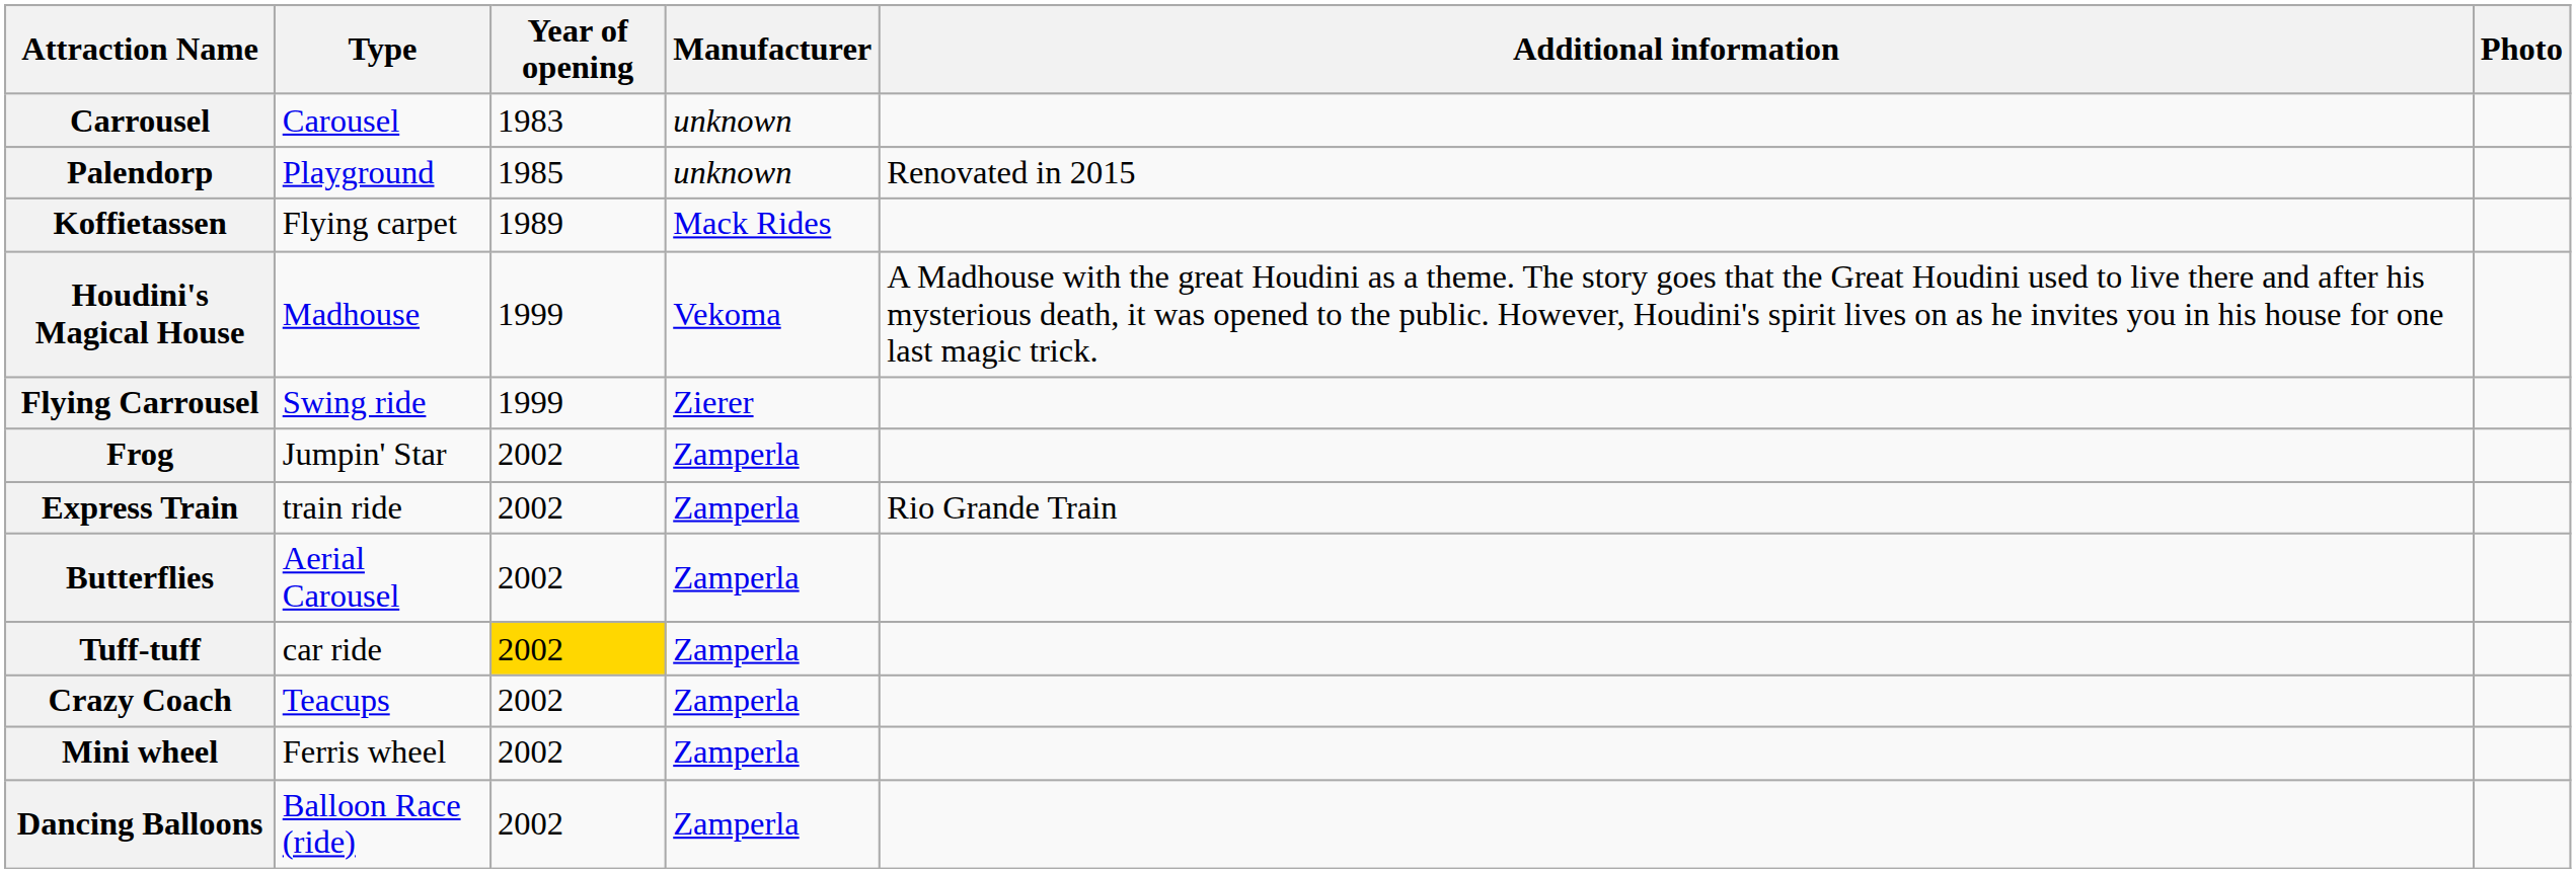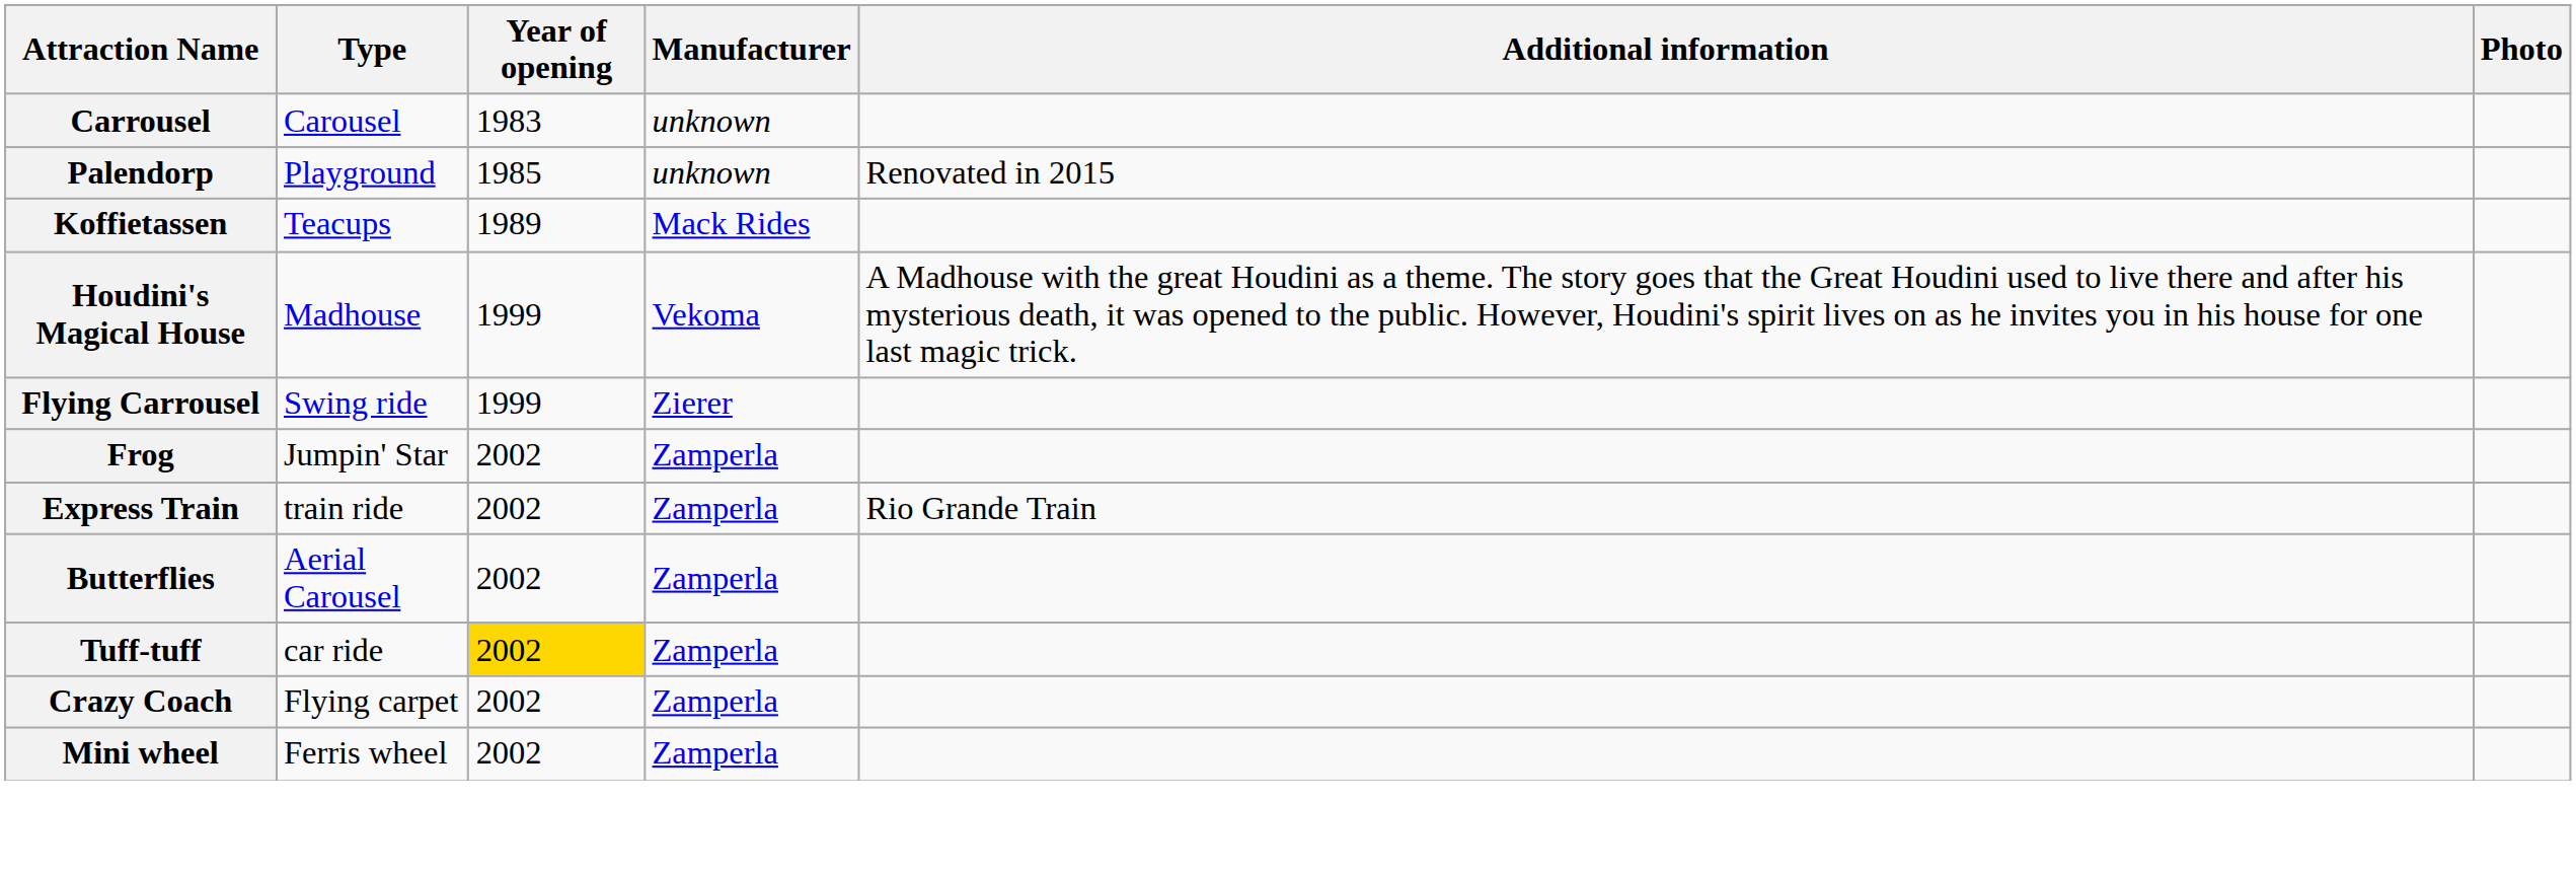Koffietassen | Type: Flying carpet -> Teacups
Crazy Coach | Type: Teacups -> Flying carpet
- row: Dancing Balloons | Balloon Race (ride) | 2002 | Zamperla
